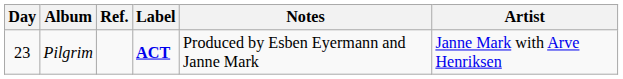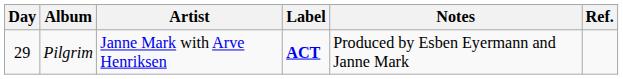columns swapped: Artist <-> Ref.
Pilgrim | Day: 23 -> 29
